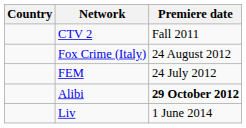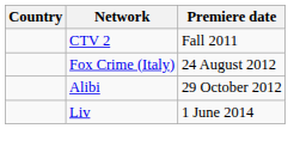- row: FEM | 24 July 2012
Alibi | Premiere date: bold -> normal
